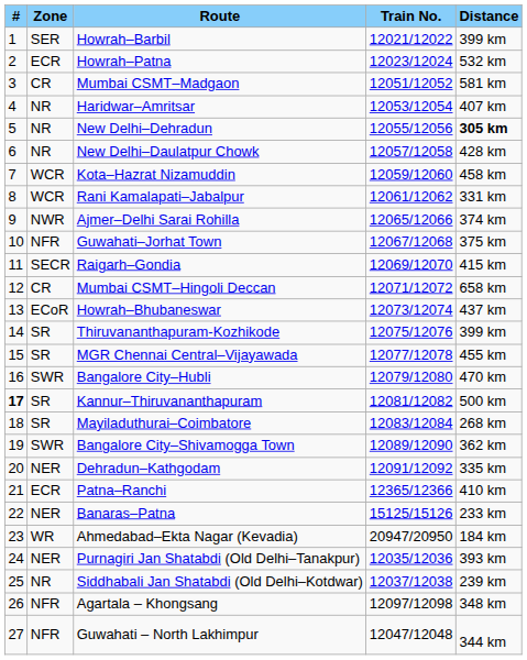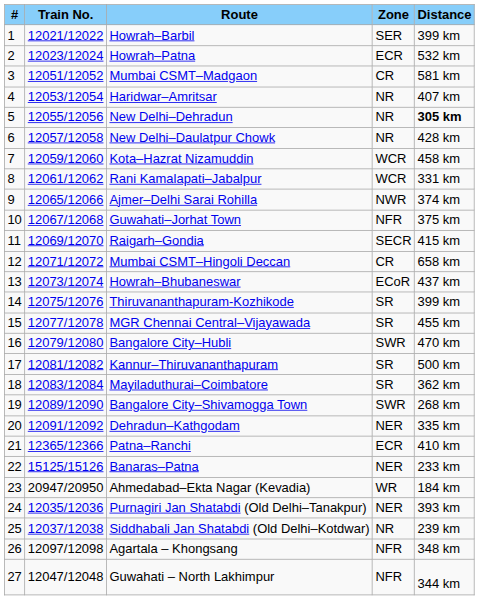columns swapped: Train No. <-> Zone
Kannur–Thiruvananthapuram | #: bold -> normal
Mayiladuthurai–Coimbatore | Distance: 268 km -> 362 km
Bangalore City–Shivamogga Town | Distance: 362 km -> 268 km
